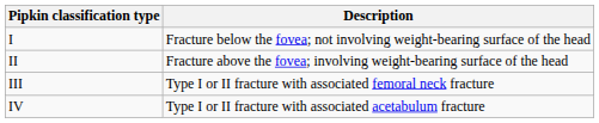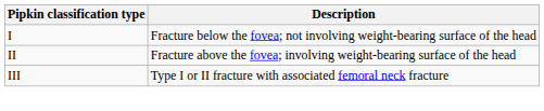- row: IV | Type I or II fracture with associated acetabulum fracture
